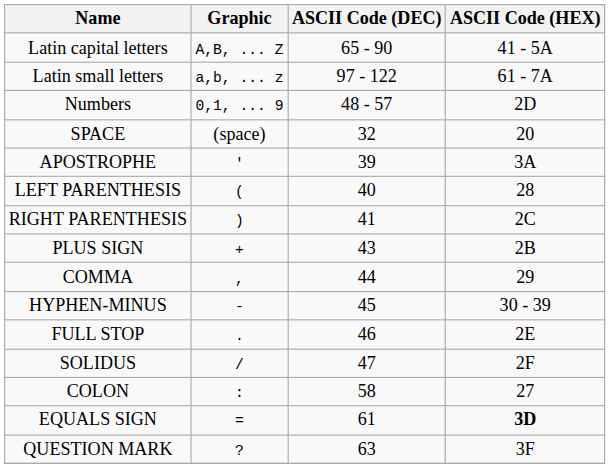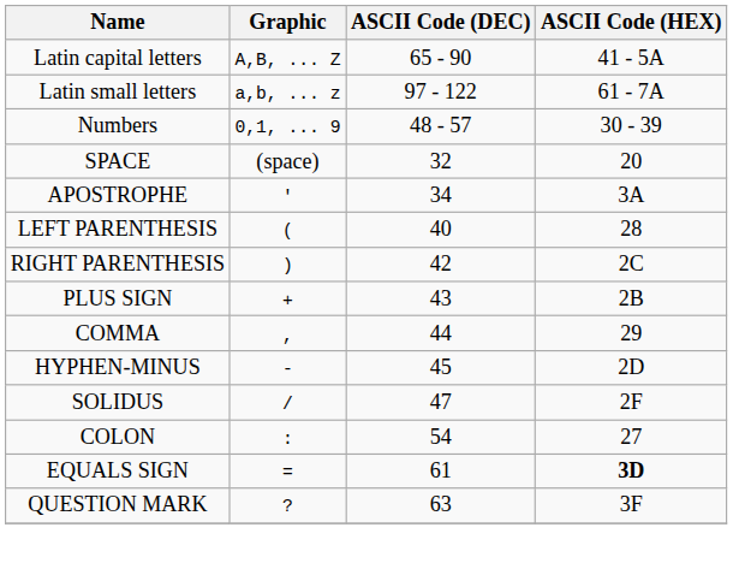Numbers | ASCII Code (HEX): 2D -> 30 - 39
APOSTROPHE | ASCII Code (DEC): 39 -> 34
RIGHT PARENTHESIS | ASCII Code (DEC): 41 -> 42
HYPHEN-MINUS | ASCII Code (HEX): 30 - 39 -> 2D
- row: FULL STOP | . | 46 | 2E
COLON | ASCII Code (DEC): 58 -> 54
